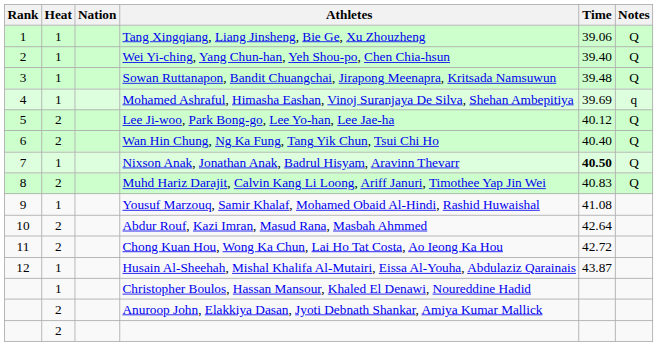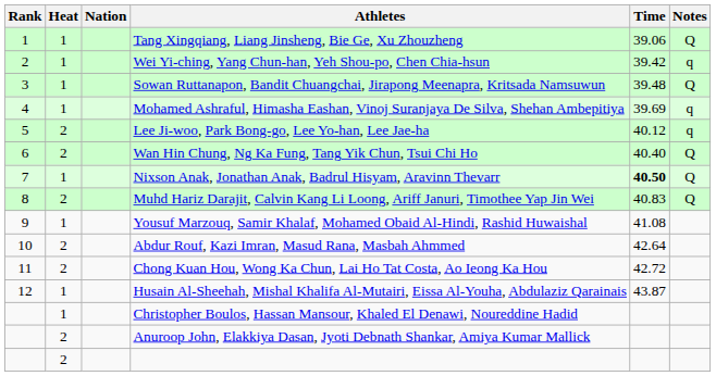Wei Yi-ching, Yang Chun-han, Yeh Shou-po, Chen Chia-hsun | Time: 39.40 -> 39.42
Wei Yi-ching, Yang Chun-han, Yeh Shou-po, Chen Chia-hsun | Notes: Q -> q
Lee Ji-woo, Park Bong-go, Lee Yo-han, Lee Jae-ha | Notes: Q -> q
